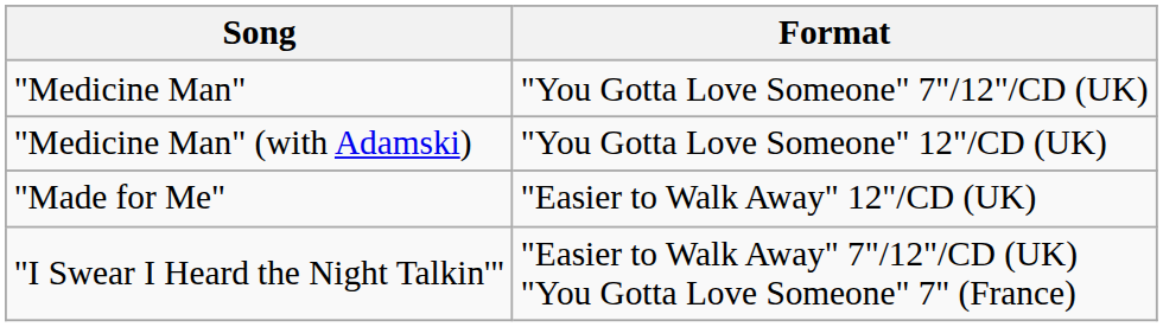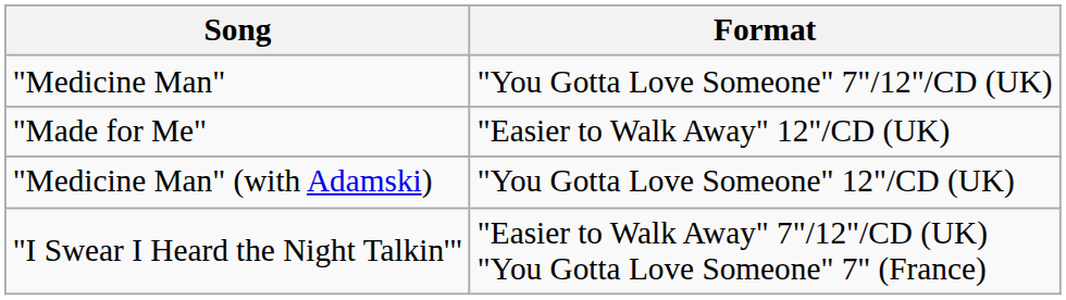rows swapped: "Medicine Man" (with Adamski) <-> "Made for Me"
